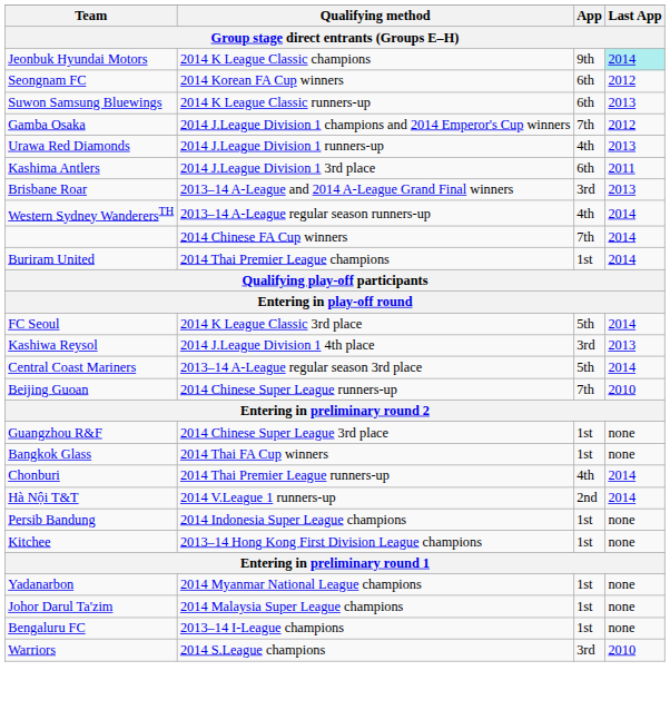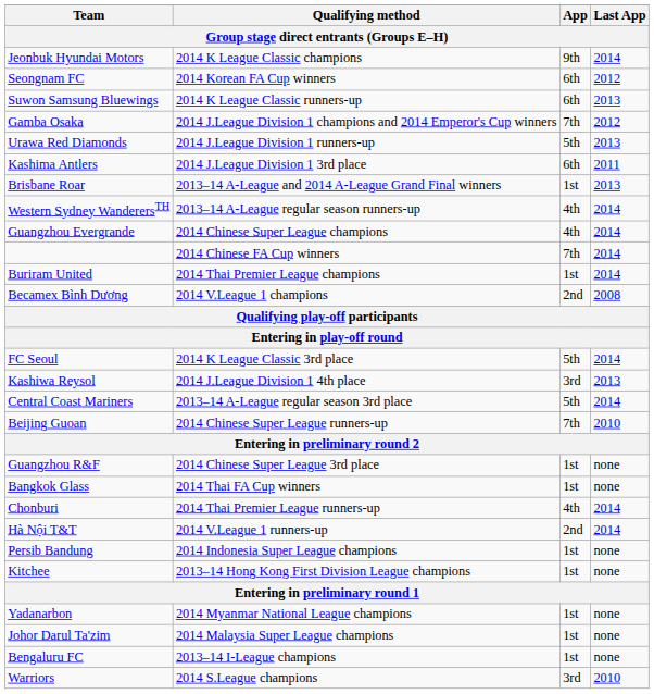Jeonbuk Hyundai Motors | Last App: paleturquoise background -> no background
Urawa Red Diamonds | App: 4th -> 5th
Brisbane Roar | App: 3rd -> 1st
+ row: Guangzhou Evergrande | 2014 Chinese Super League champions | 4th | 2014
+ row: Becamex Bình Dương | 2014 V.League 1 champions | 2nd | 2008
